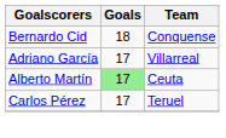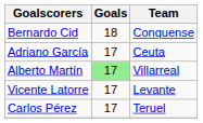Adriano García | Team: Villarreal -> Ceuta
Alberto Martín | Team: Ceuta -> Villarreal
+ row: Vicente Latorre | 17 | Levante
